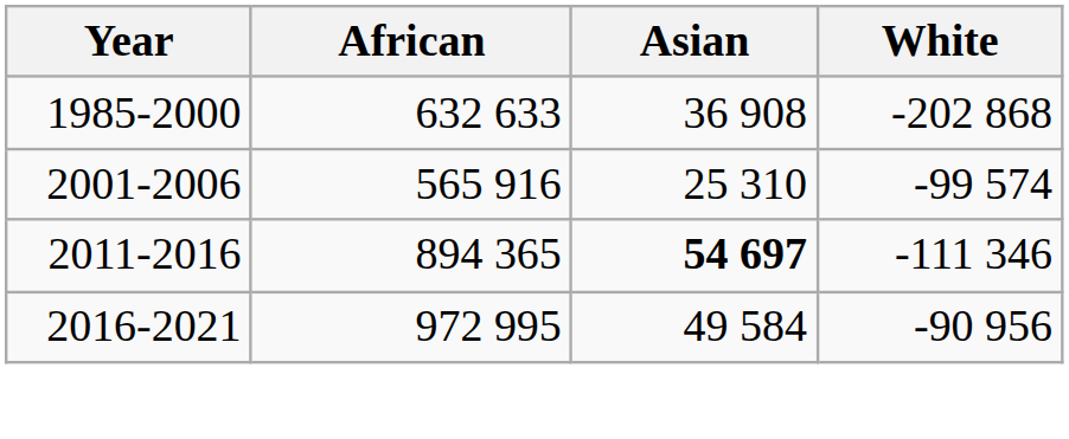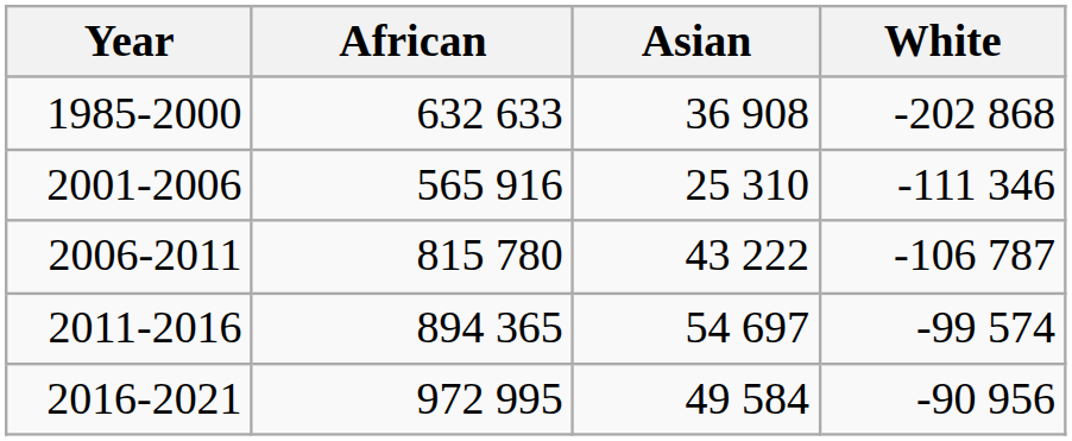2001-2006 | White: -99 574 -> -111 346
+ row: 2006-2011 | 815 780 | 43 222 | -106 787
2011-2016 | Asian: bold -> normal
2011-2016 | White: -111 346 -> -99 574
